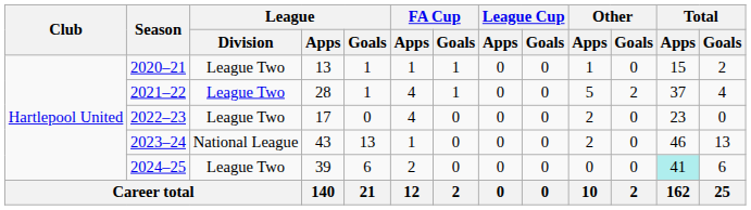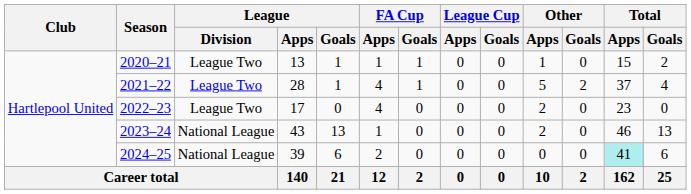2024–25 | League / Division: League Two -> National League
